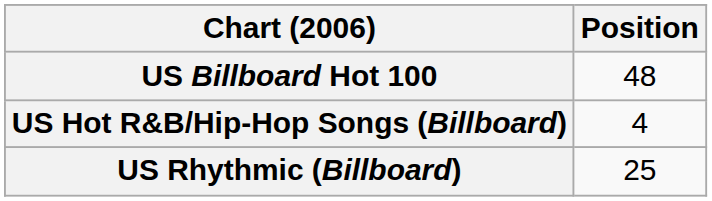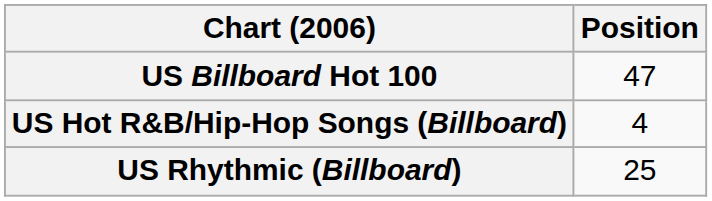US Billboard Hot 100 | Position: 48 -> 47
